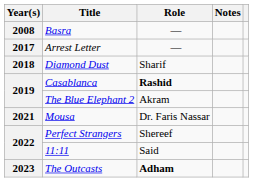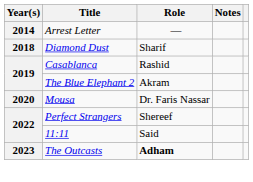- row: 2008 | Basra | —
Arrest Letter | Year(s): 2017 -> 2014
Casablanca | Role: bold -> normal
Mousa | Year(s): 2021 -> 2020
